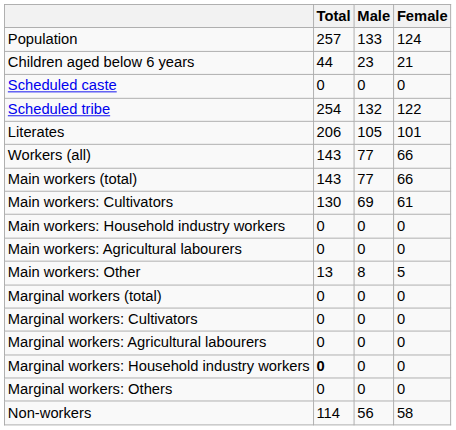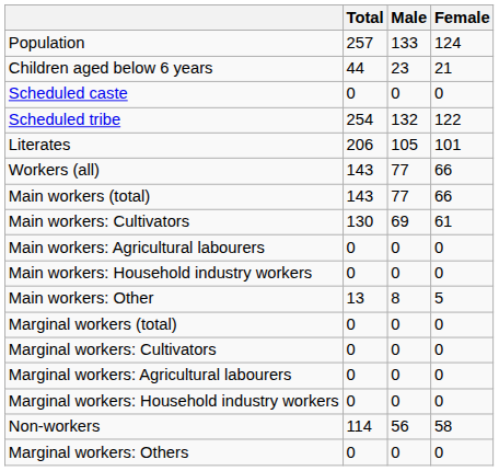rows swapped: Main workers: Agricultural labourers <-> Main workers: Household industry workers
Marginal workers: Household industry workers | Total: bold -> normal
rows swapped: Marginal workers: Others <-> Non-workers
